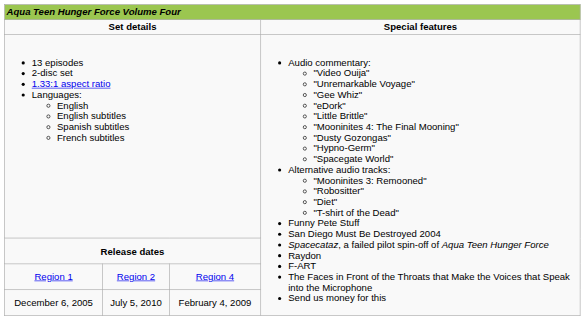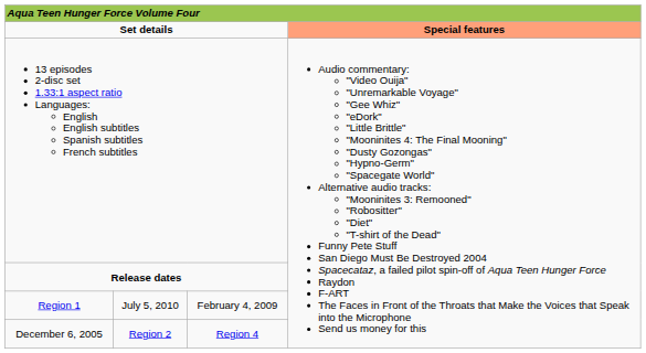Set details | column 4: no background -> lightsalmon background
Region 1 | column 2: Region 2 -> July 5, 2010
Region 1 | column 3: Region 4 -> February 4, 2009
December 6, 2005 | column 2: July 5, 2010 -> Region 2
December 6, 2005 | column 3: February 4, 2009 -> Region 4
